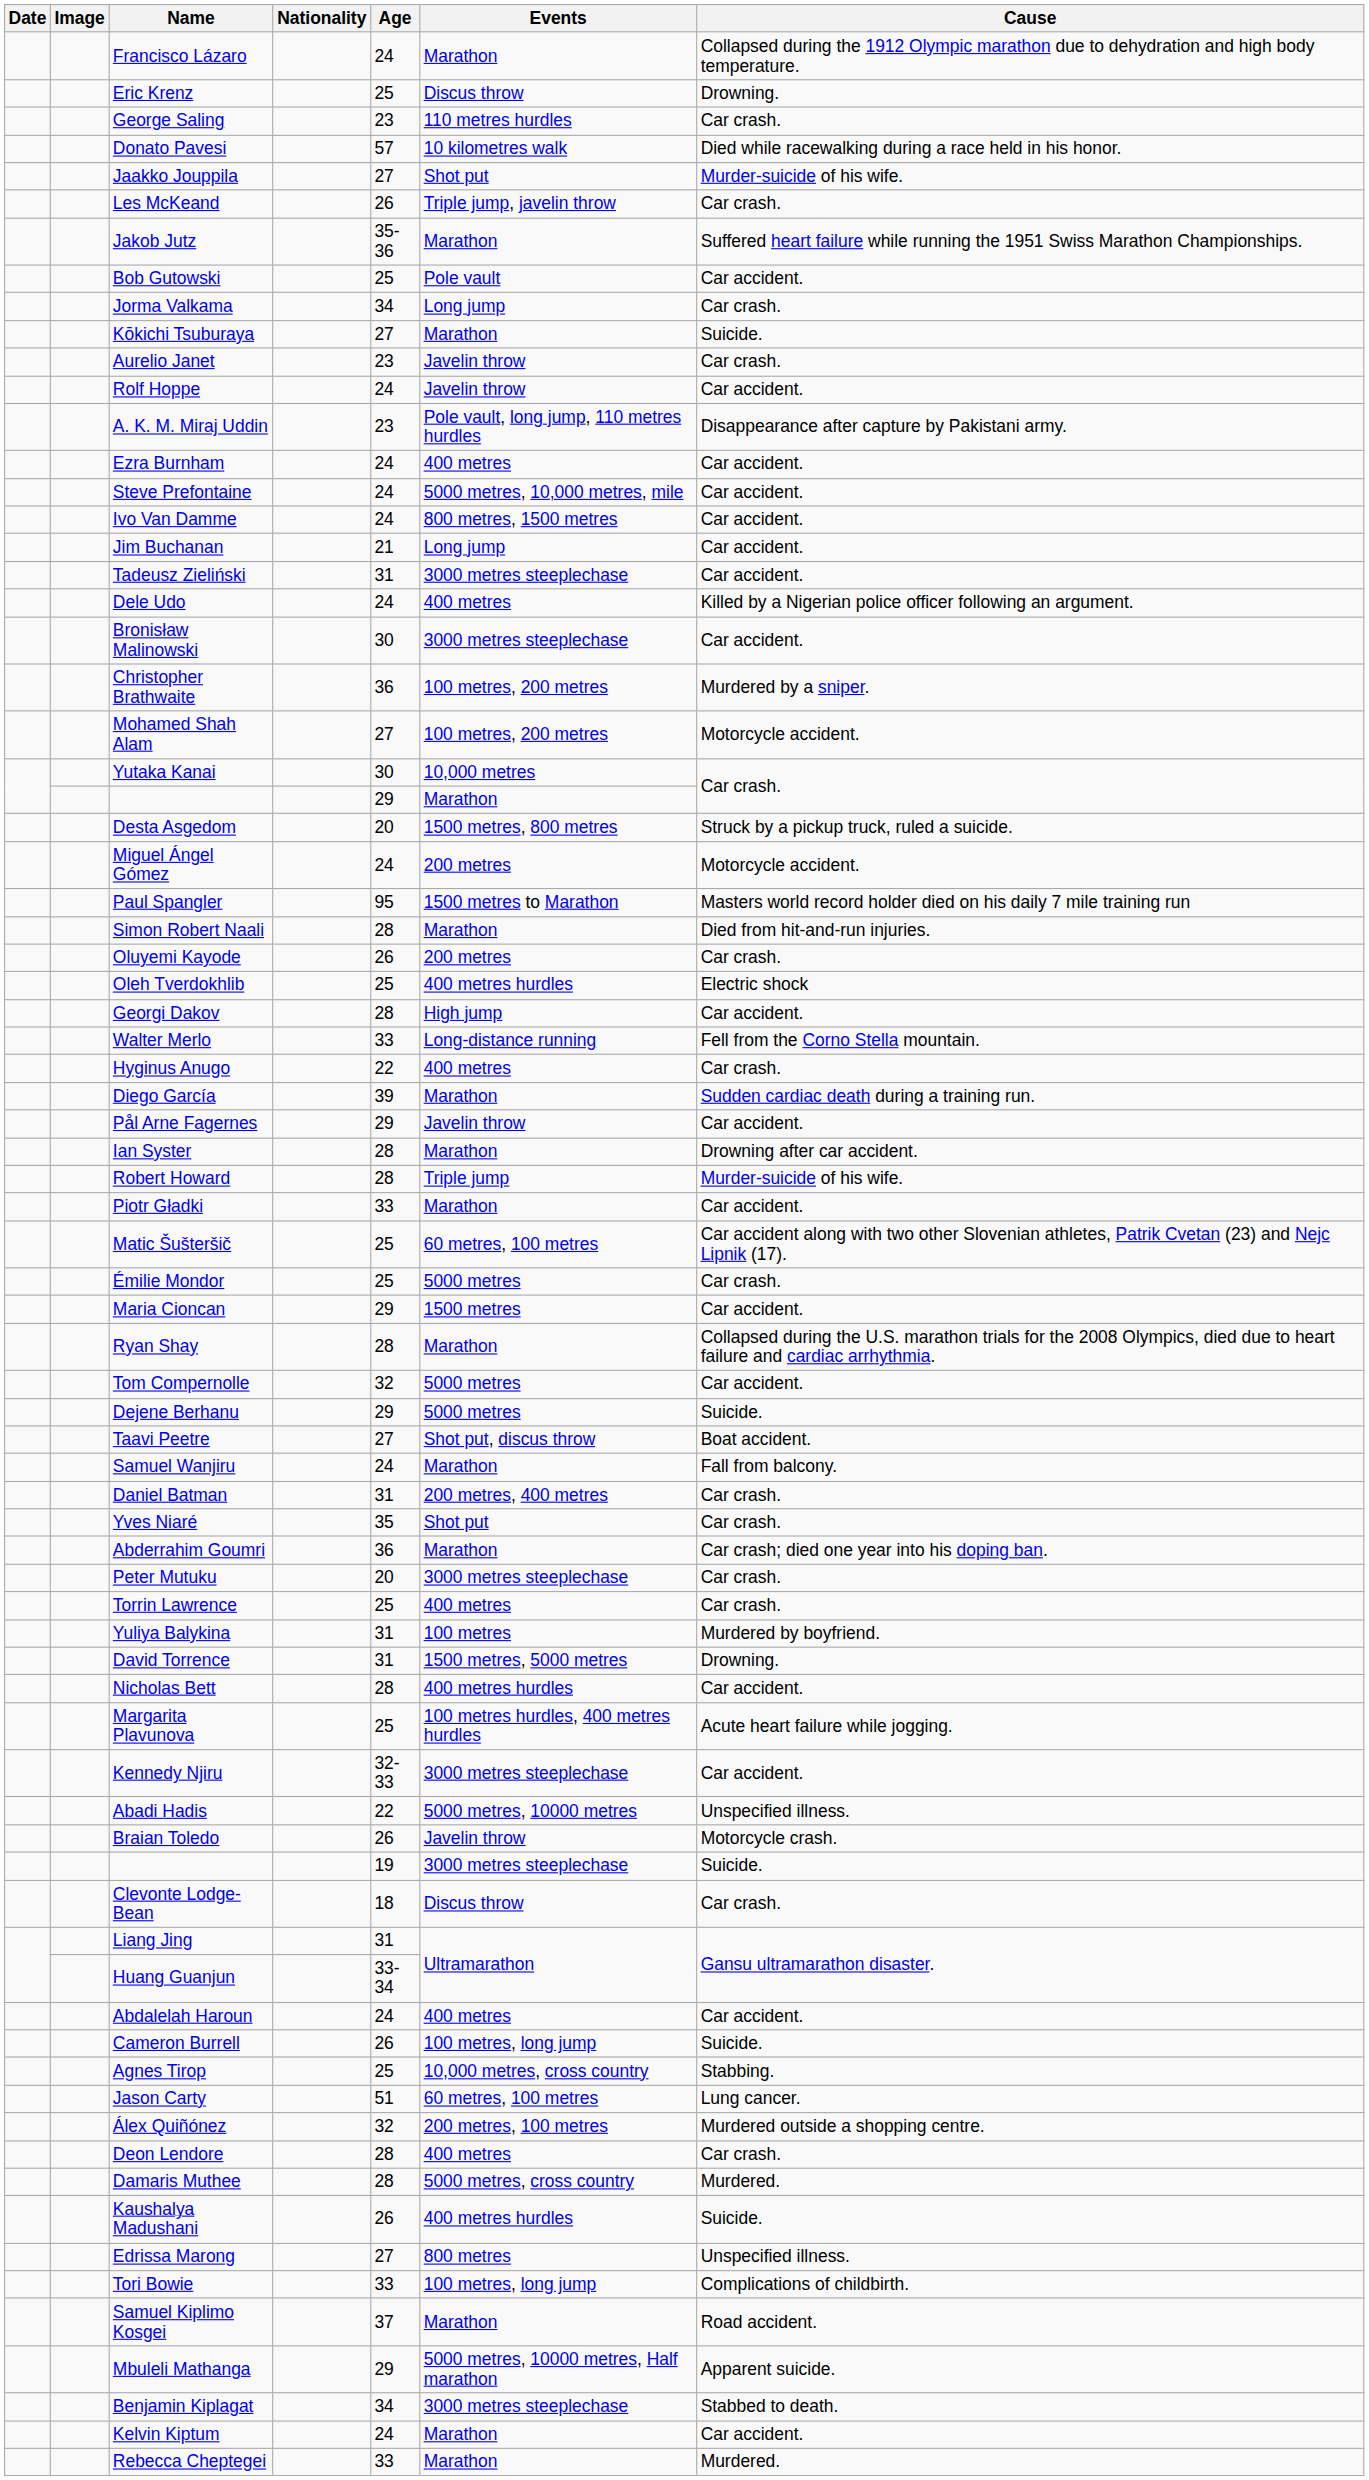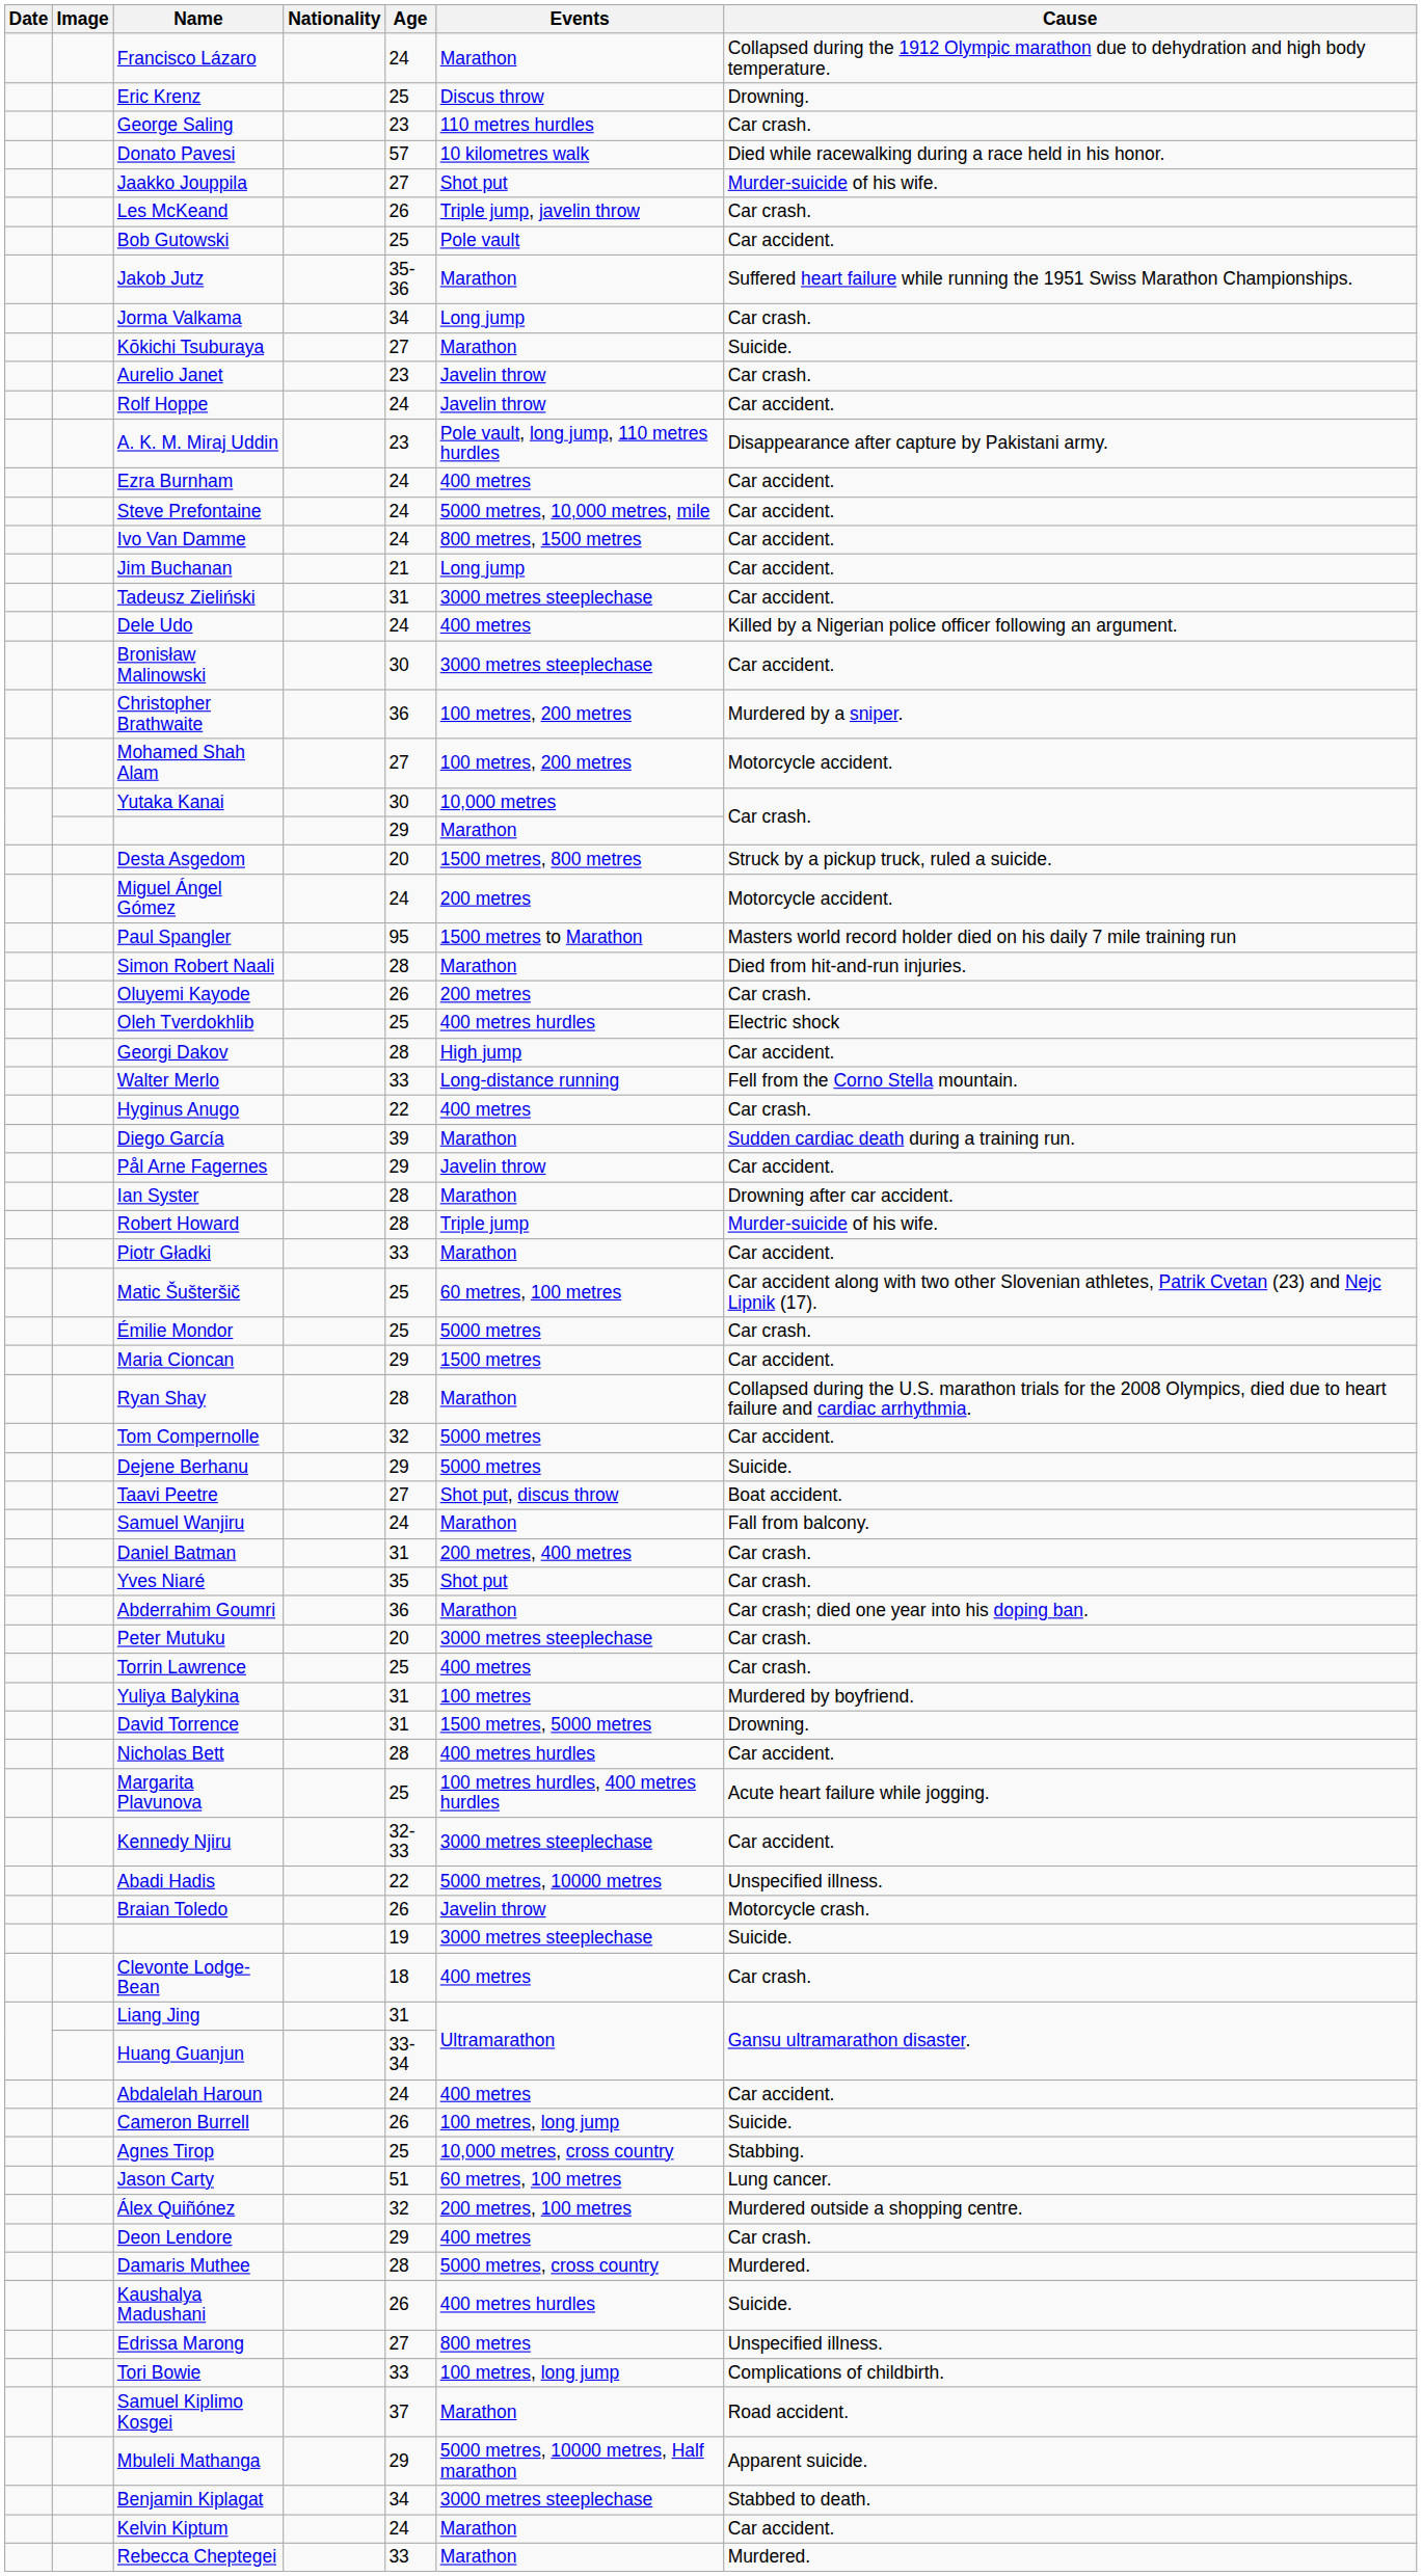rows swapped: Jakob Jutz <-> Bob Gutowski
Clevonte Lodge-Bean | Events: Discus throw -> 400 metres
Deon Lendore | Age: 28 -> 29
